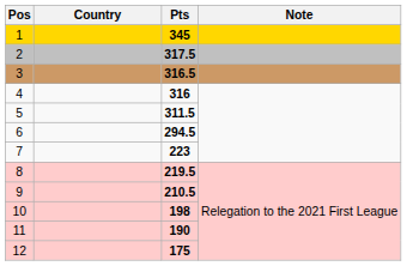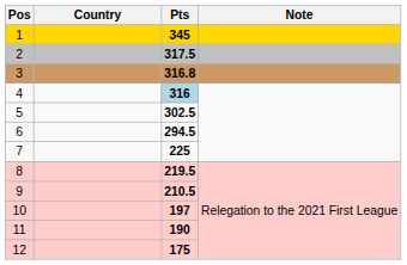3 | Pts: 316.5 -> 316.8
4 | Pts: no background -> lightblue background
5 | Pts: 311.5 -> 302.5
7 | Pts: 223 -> 225
10 | Pts: 198 -> 197
